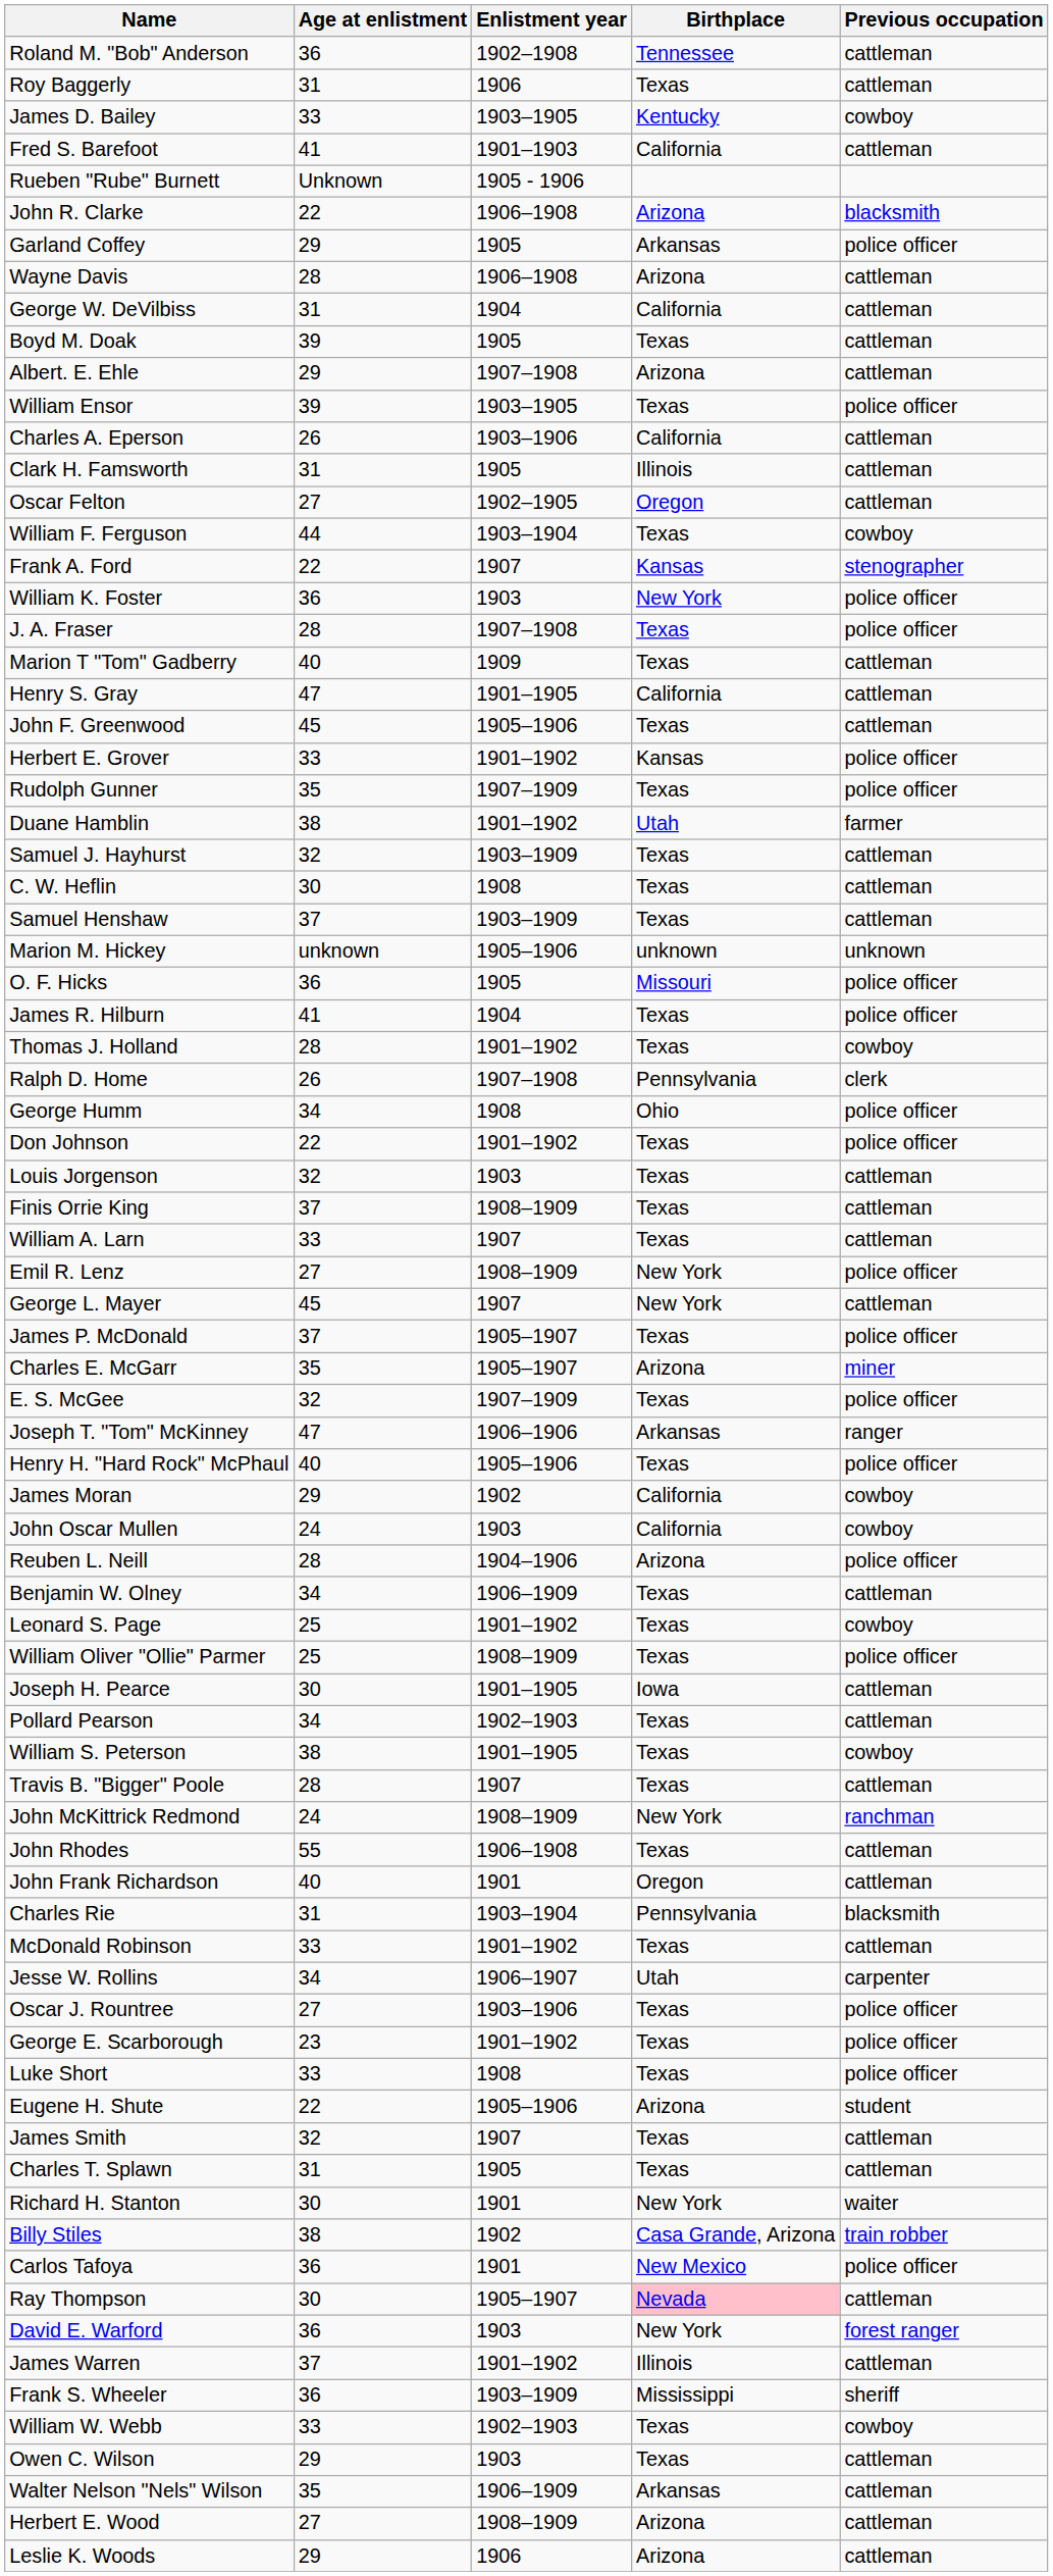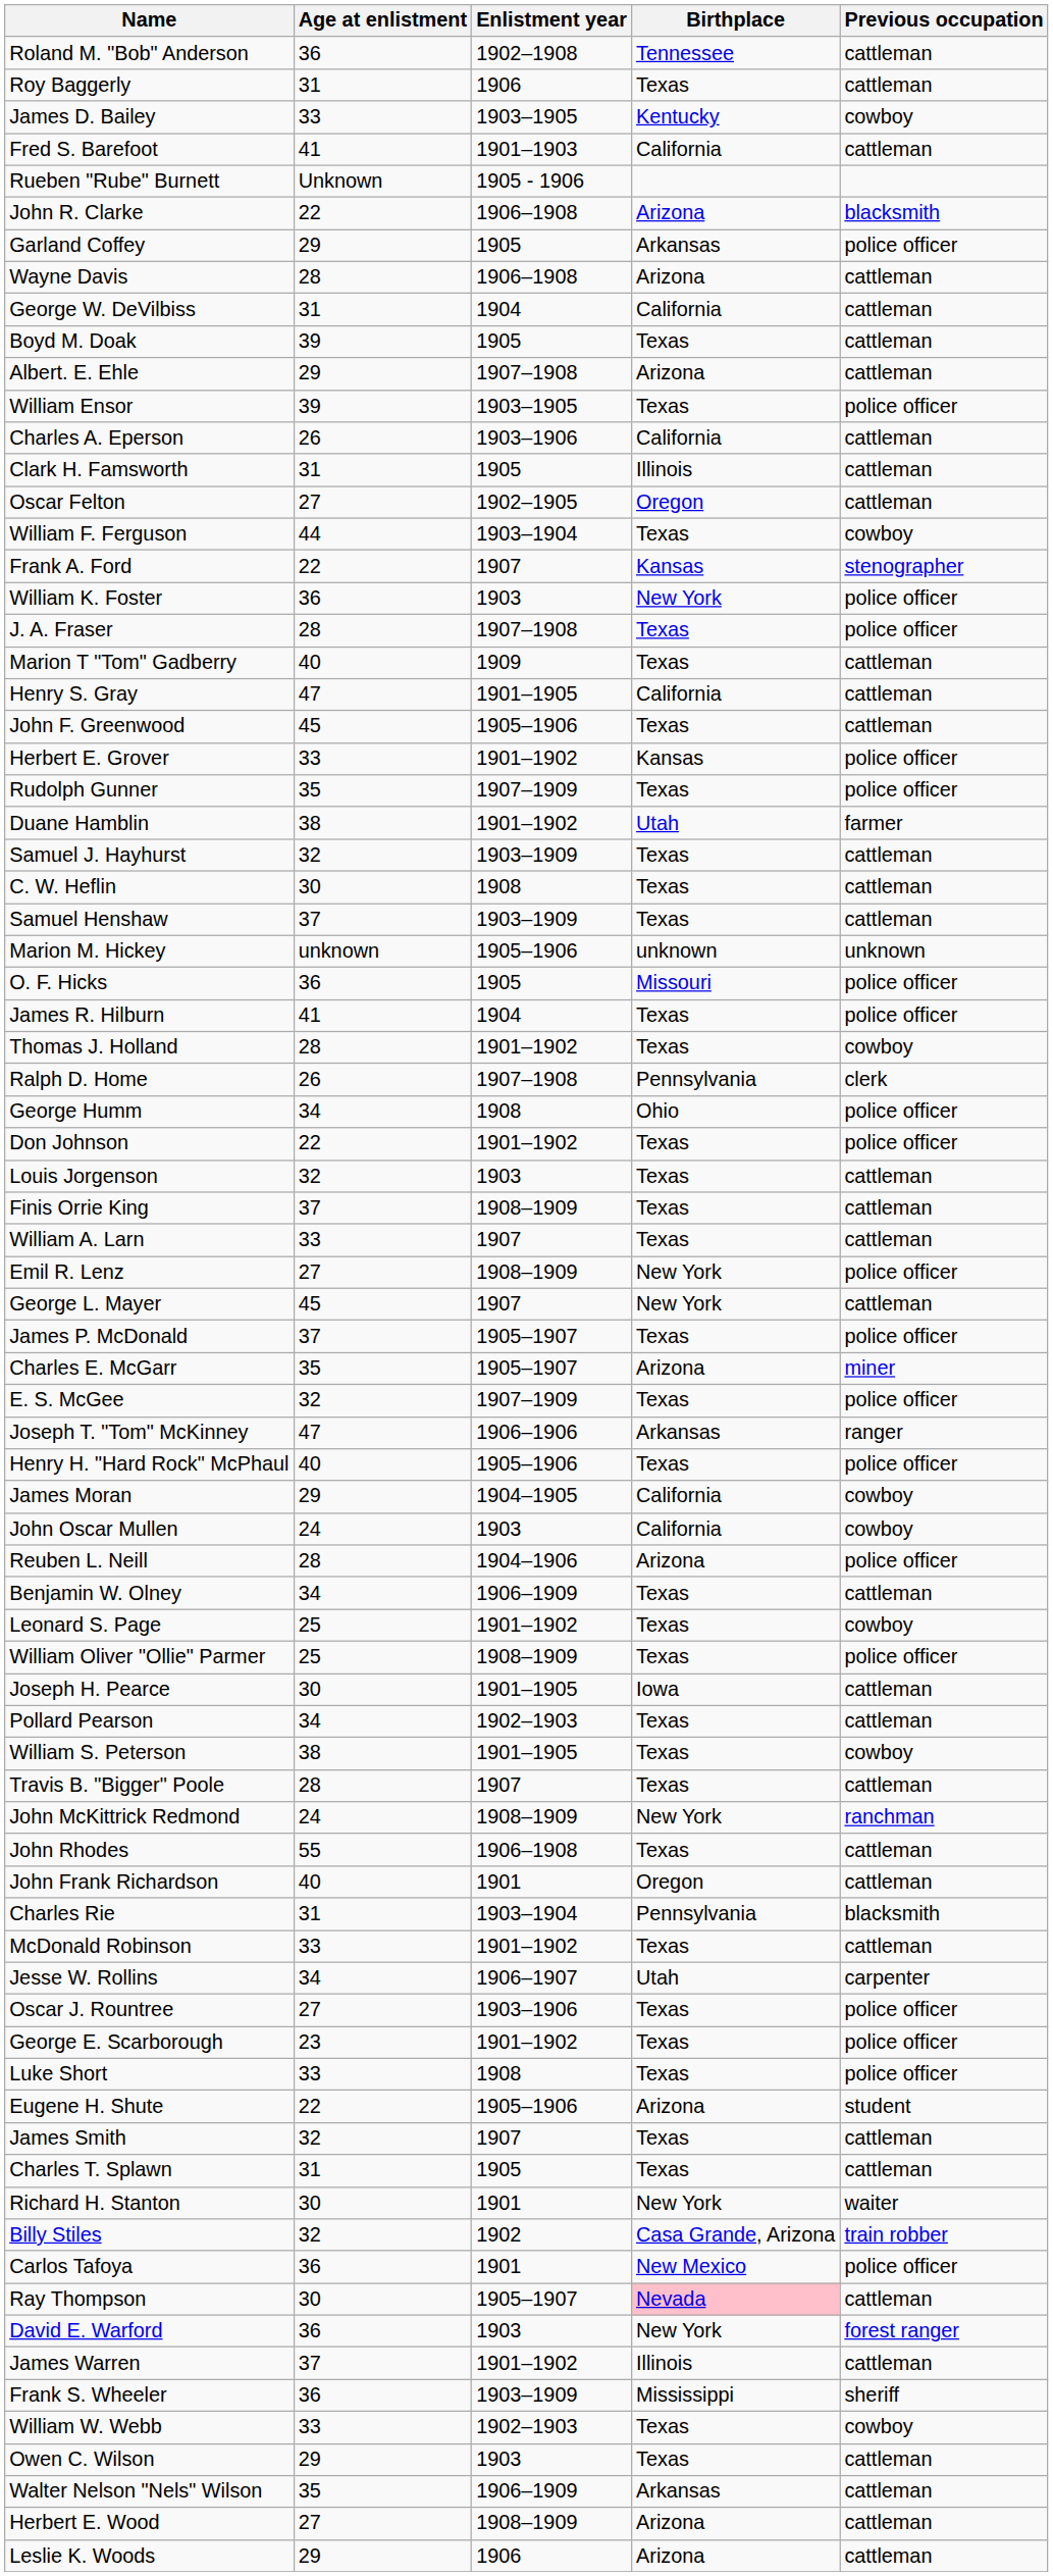James Moran | Enlistment year: 1902 -> 1904–1905
Billy Stiles | Age at enlistment: 38 -> 32
